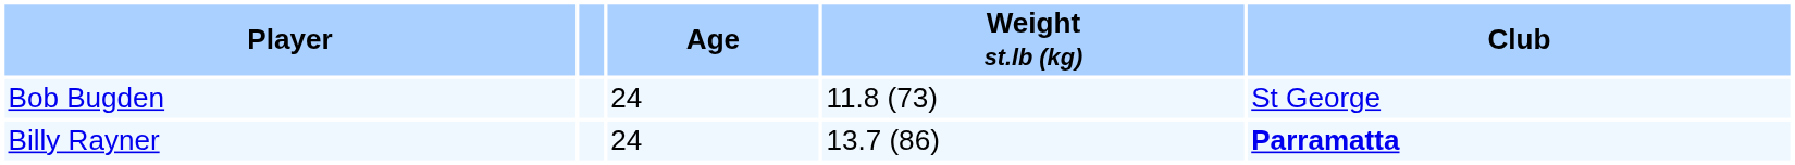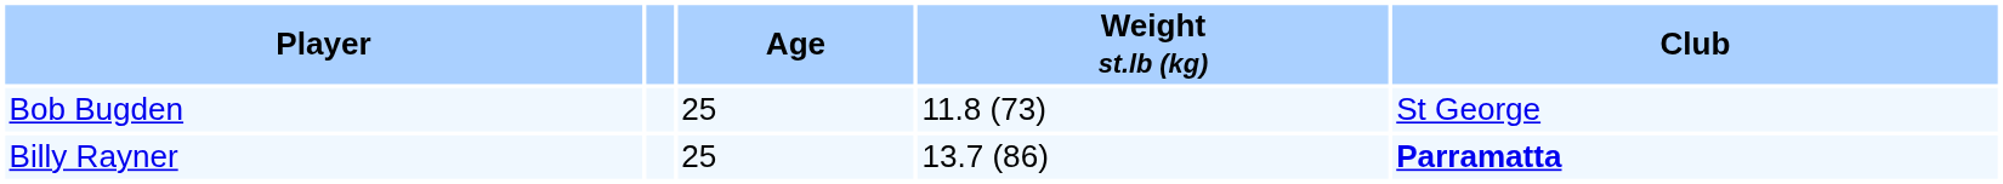Bob Bugden | Age: 24 -> 25
Billy Rayner | Age: 24 -> 25
